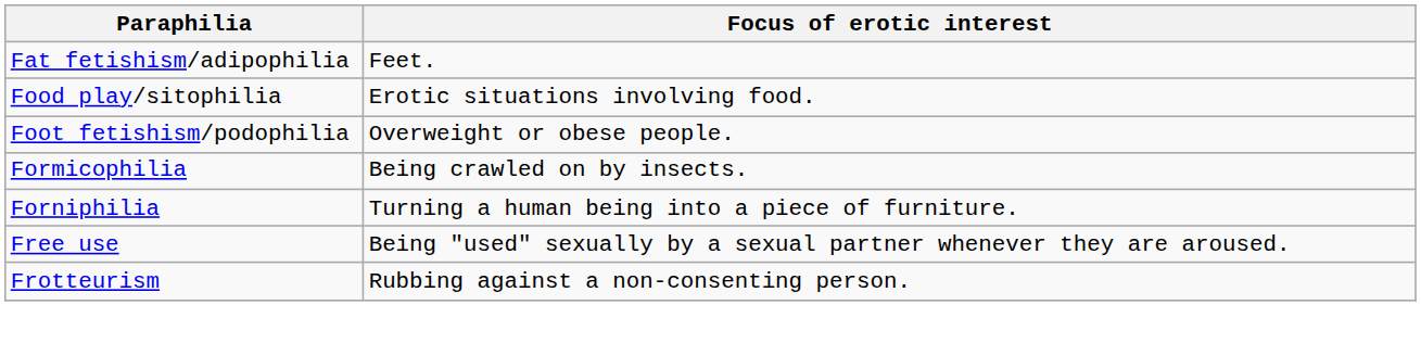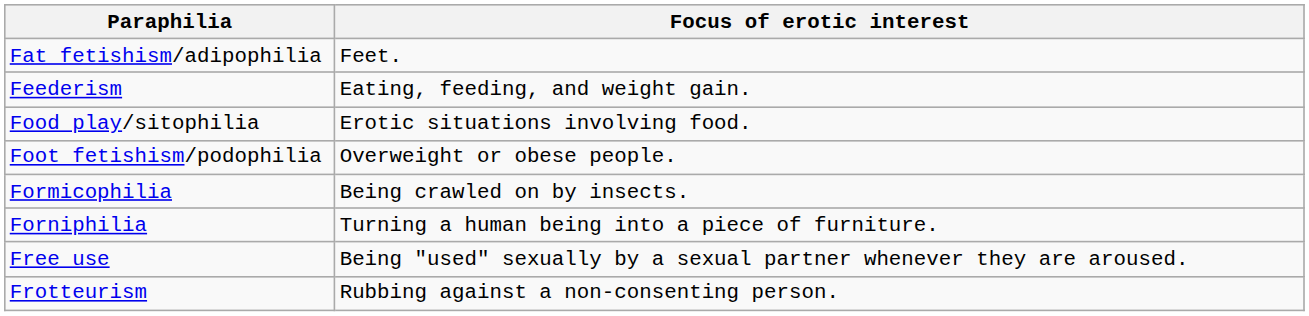+ row: Feederism | Eating, feeding, and weight gain.
